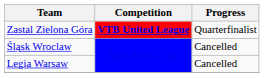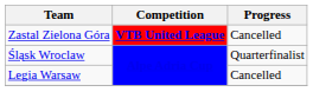Zastal Zielona Góra | Progress: Quarterfinalist -> Cancelled
Śląsk Wroclaw | Progress: Cancelled -> Quarterfinalist
